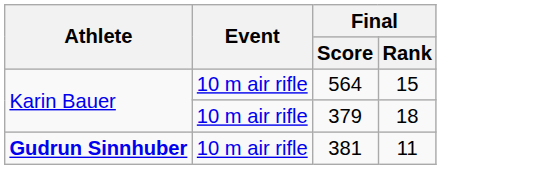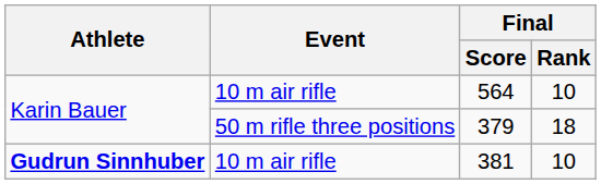564 | Final / Rank: 15 -> 10
379 | Event: 10 m air rifle -> 50 m rifle three positions
381 | Final / Rank: 11 -> 10
